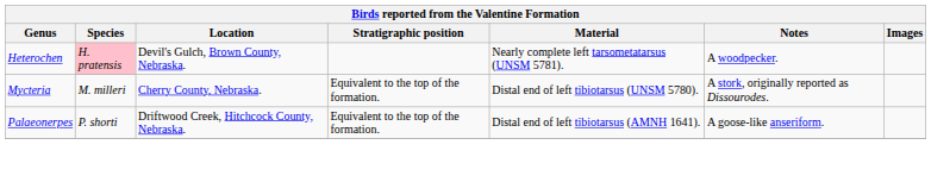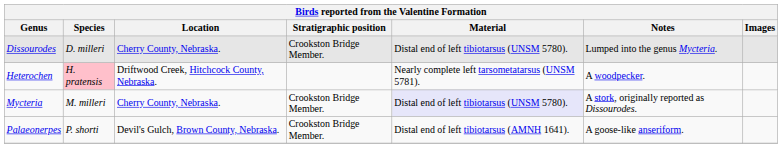+ row: Dissourodes | D. milleri | Cherry County, Nebraska. | Crookston Bridge Member. | Distal end of left tibiotarsus (UNSM 5780). | Lumped into the genus Mycteria.
Heterochen | Location: Devil's Gulch, Brown County, Nebraska. -> Driftwood Creek, Hitchcock County, Nebraska.
Mycteria | Stratigraphic position: Equivalent to the top of the formation. -> Crookston Bridge Member.
Mycteria | Material: no background -> lavender background
Palaeonerpes | Location: Driftwood Creek, Hitchcock County, Nebraska. -> Devil's Gulch, Brown County, Nebraska.
Palaeonerpes | Stratigraphic position: Equivalent to the top of the formation. -> Crookston Bridge Member.
